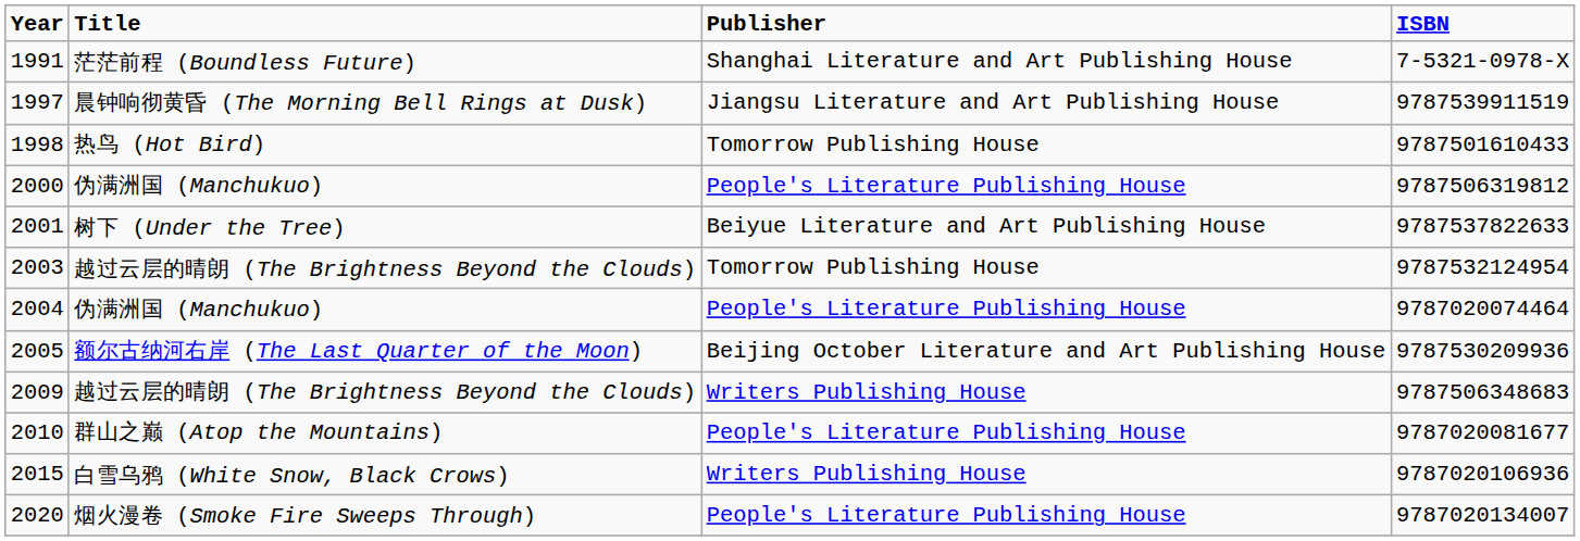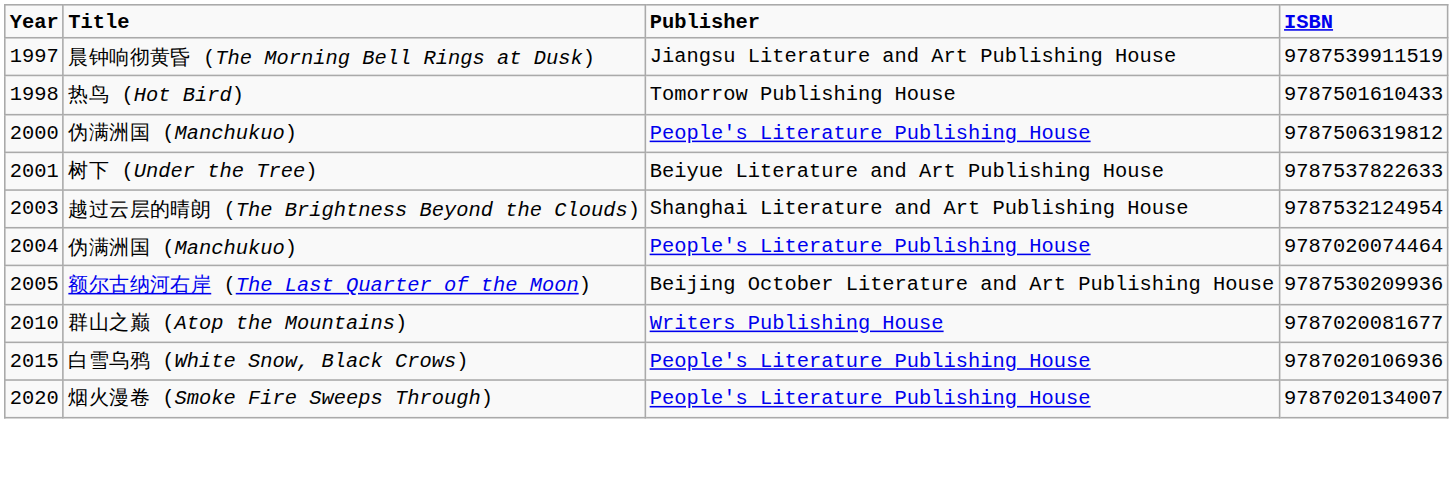- row: 1991 | 茫茫前程 (Boundless Future) | Shanghai Literature and Art Publishing House | 7-5321-0978-X
2003 | Publisher: Tomorrow Publishing House -> Shanghai Literature and Art Publishing House
- row: 2009 | 越过云层的晴朗 (The Brightness Beyond the Clouds) | Writers Publishing House | 9787506348683
2010 | Publisher: People's Literature Publishing House -> Writers Publishing House
2015 | Publisher: Writers Publishing House -> People's Literature Publishing House
